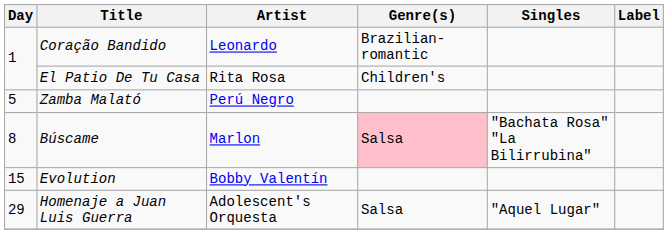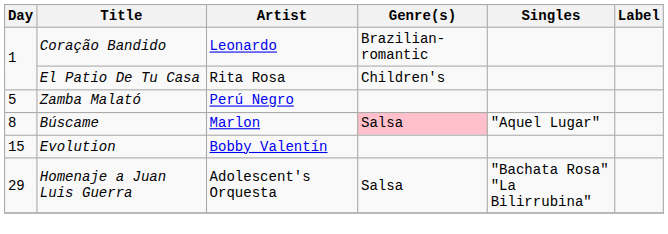Búscame | Singles: "Bachata Rosa" "La Bilirrubina" -> "Aquel Lugar"
Homenaje a Juan Luis Guerra | Singles: "Aquel Lugar" -> "Bachata Rosa" "La Bilirrubina"
